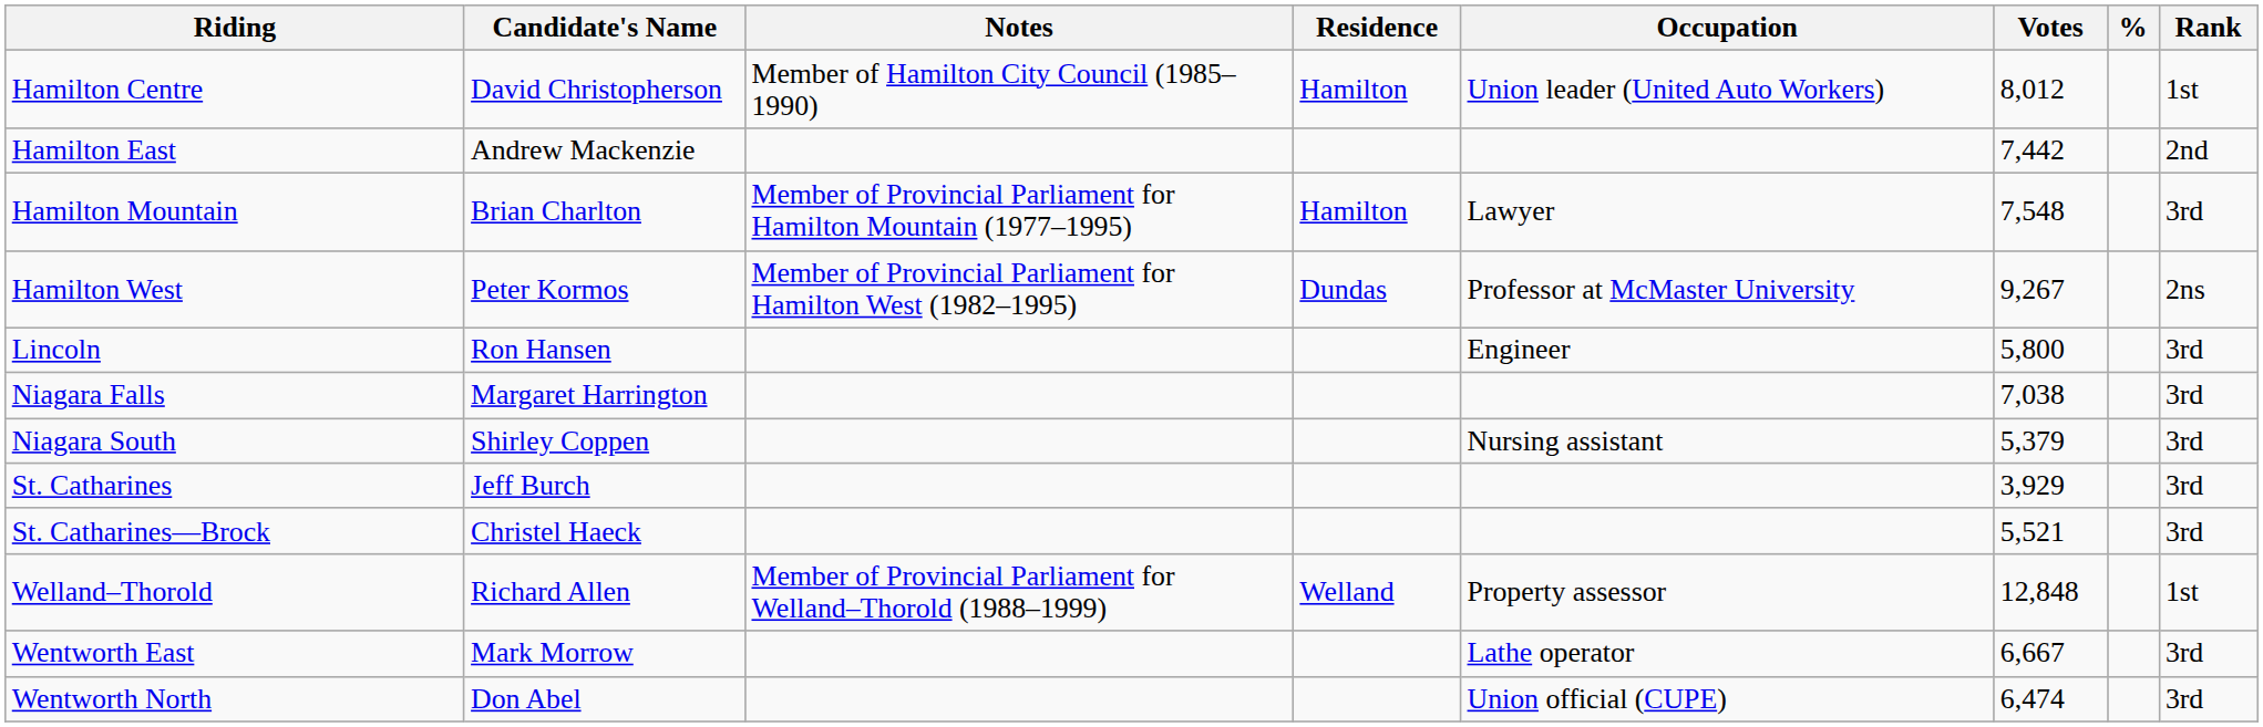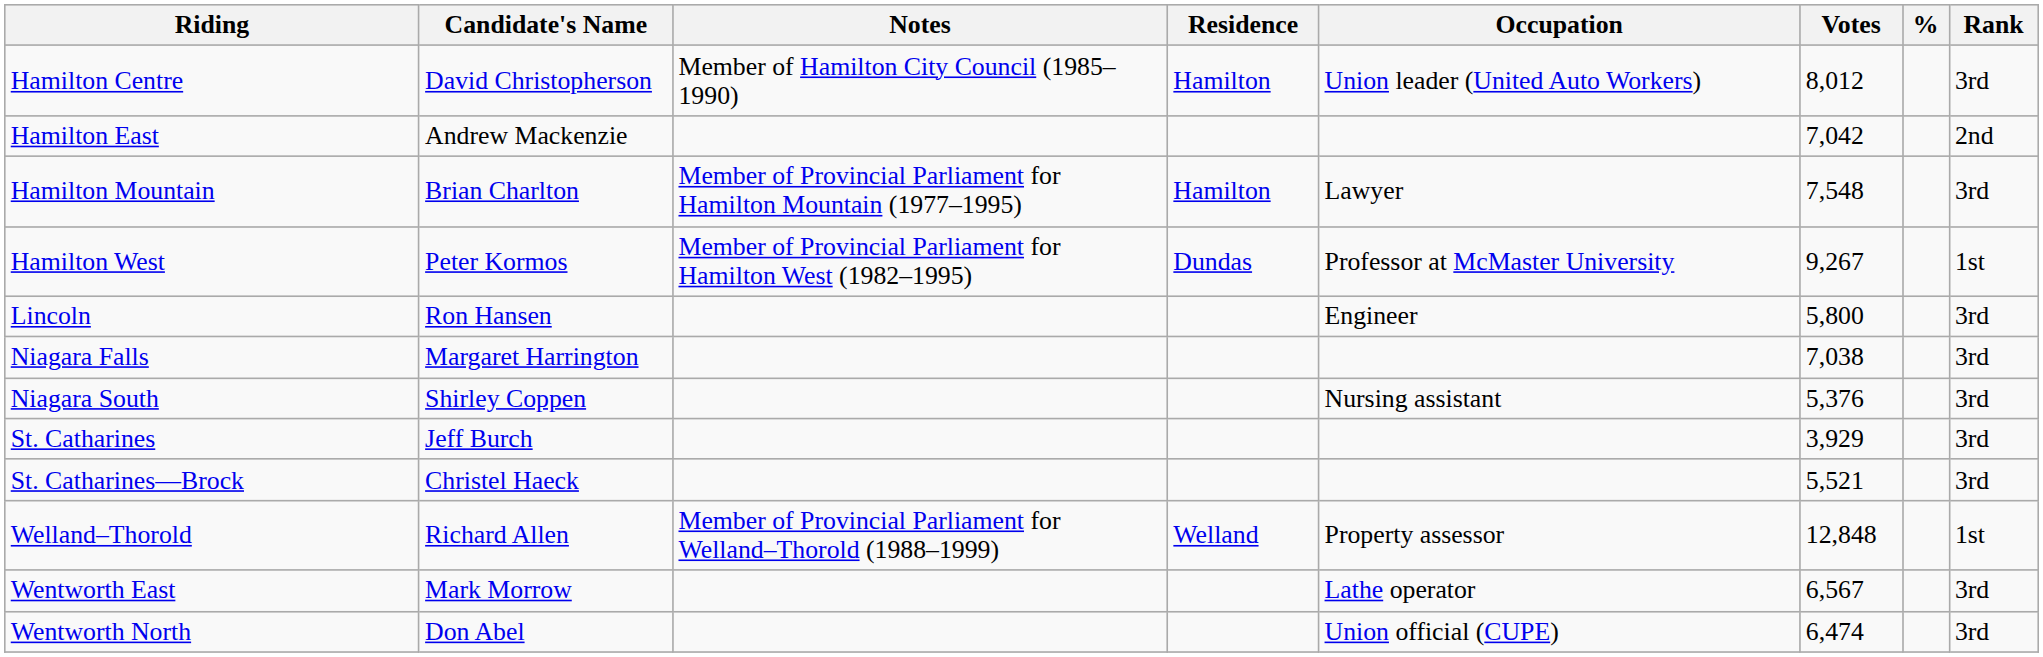Hamilton Centre | Rank: 1st -> 3rd
Hamilton East | Votes: 7,442 -> 7,042
Hamilton West | Rank: 2ns -> 1st
Niagara South | Votes: 5,379 -> 5,376
Wentworth East | Votes: 6,667 -> 6,567
